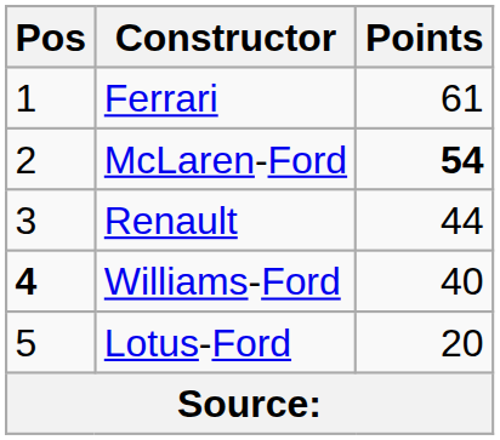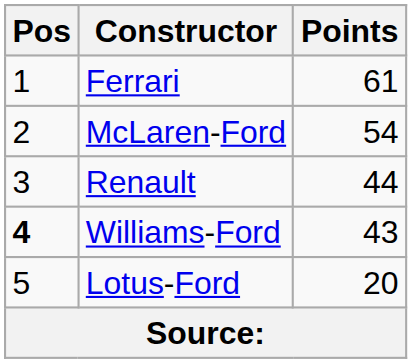McLaren-Ford | Points: bold -> normal
Williams-Ford | Points: 40 -> 43
